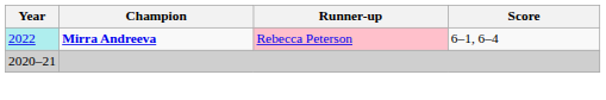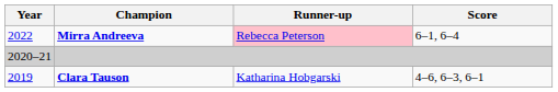Mirra Andreeva | Year: paleturquoise background -> no background
+ row: 2019 | Clara Tauson | Katharina Hobgarski | 4–6, 6–3, 6–1
